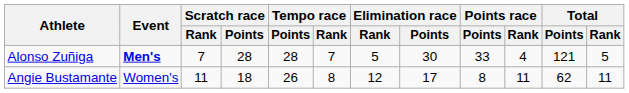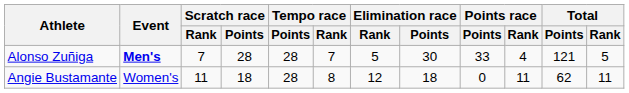Angie Bustamante | Tempo race / Points: 26 -> 28
Angie Bustamante | Elimination race / Points: 17 -> 18
Angie Bustamante | Points race / Points: 8 -> 0
